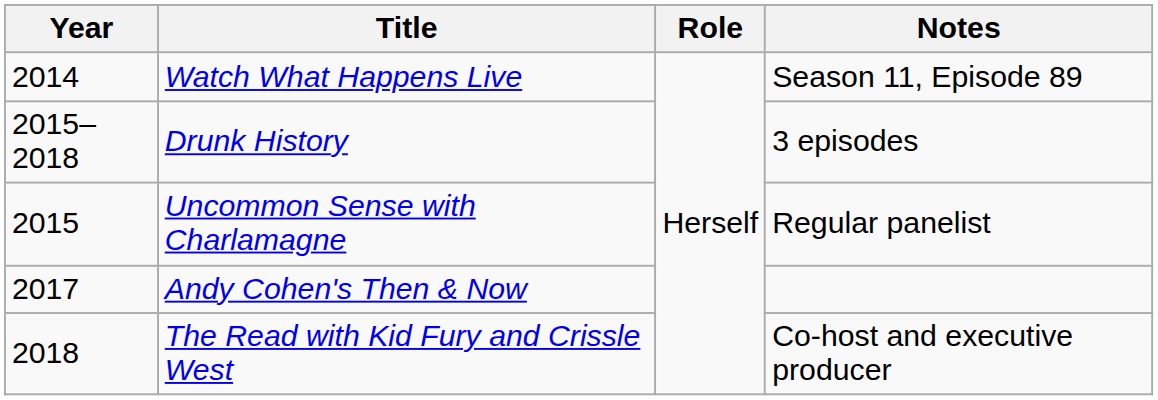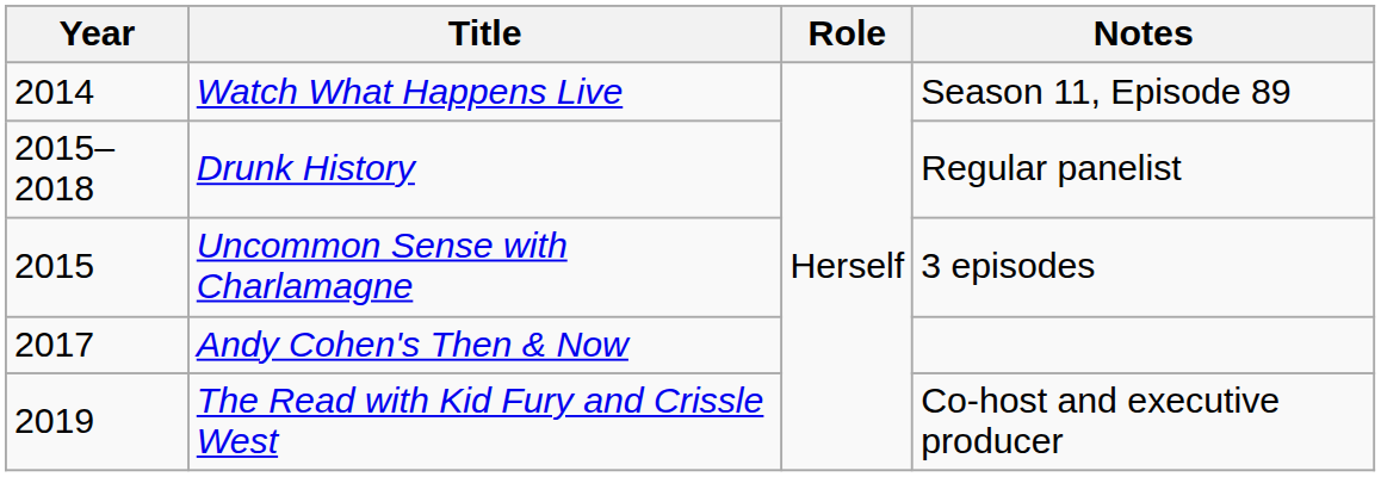Drunk History | Notes: 3 episodes -> Regular panelist
Uncommon Sense with Charlamagne | Notes: Regular panelist -> 3 episodes
The Read with Kid Fury and Crissle West | Year: 2018 -> 2019
